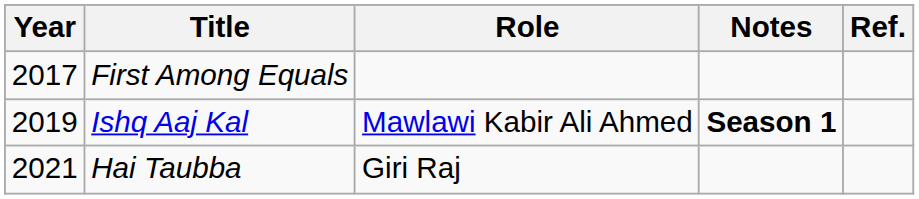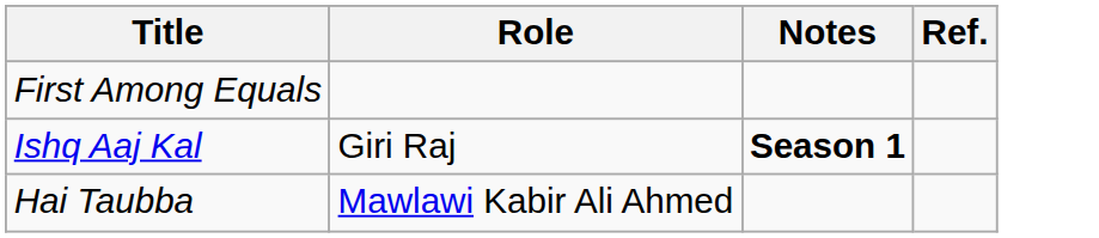- column: Year | 2017 | 2019 | 2021
Ishq Aaj Kal | Role: Mawlawi Kabir Ali Ahmed -> Giri Raj
Hai Taubba | Role: Giri Raj -> Mawlawi Kabir Ali Ahmed
